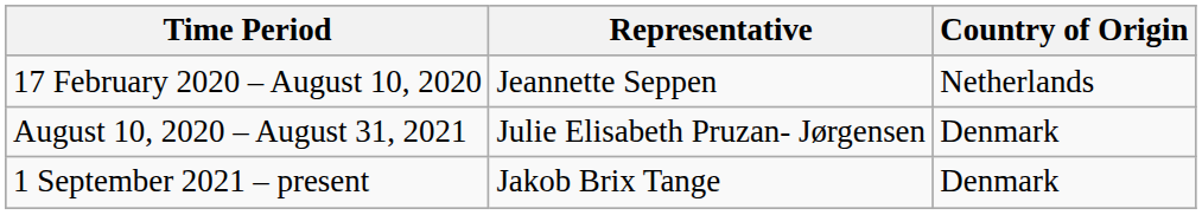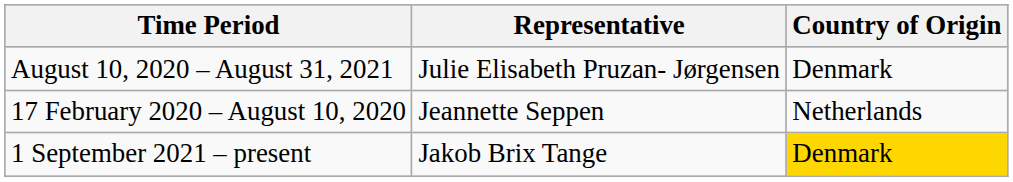rows swapped: 17 February 2020 – August 10, 2020 <-> August 10, 2020 – August 31, 2021
1 September 2021 – present | Country of Origin: no background -> gold background
